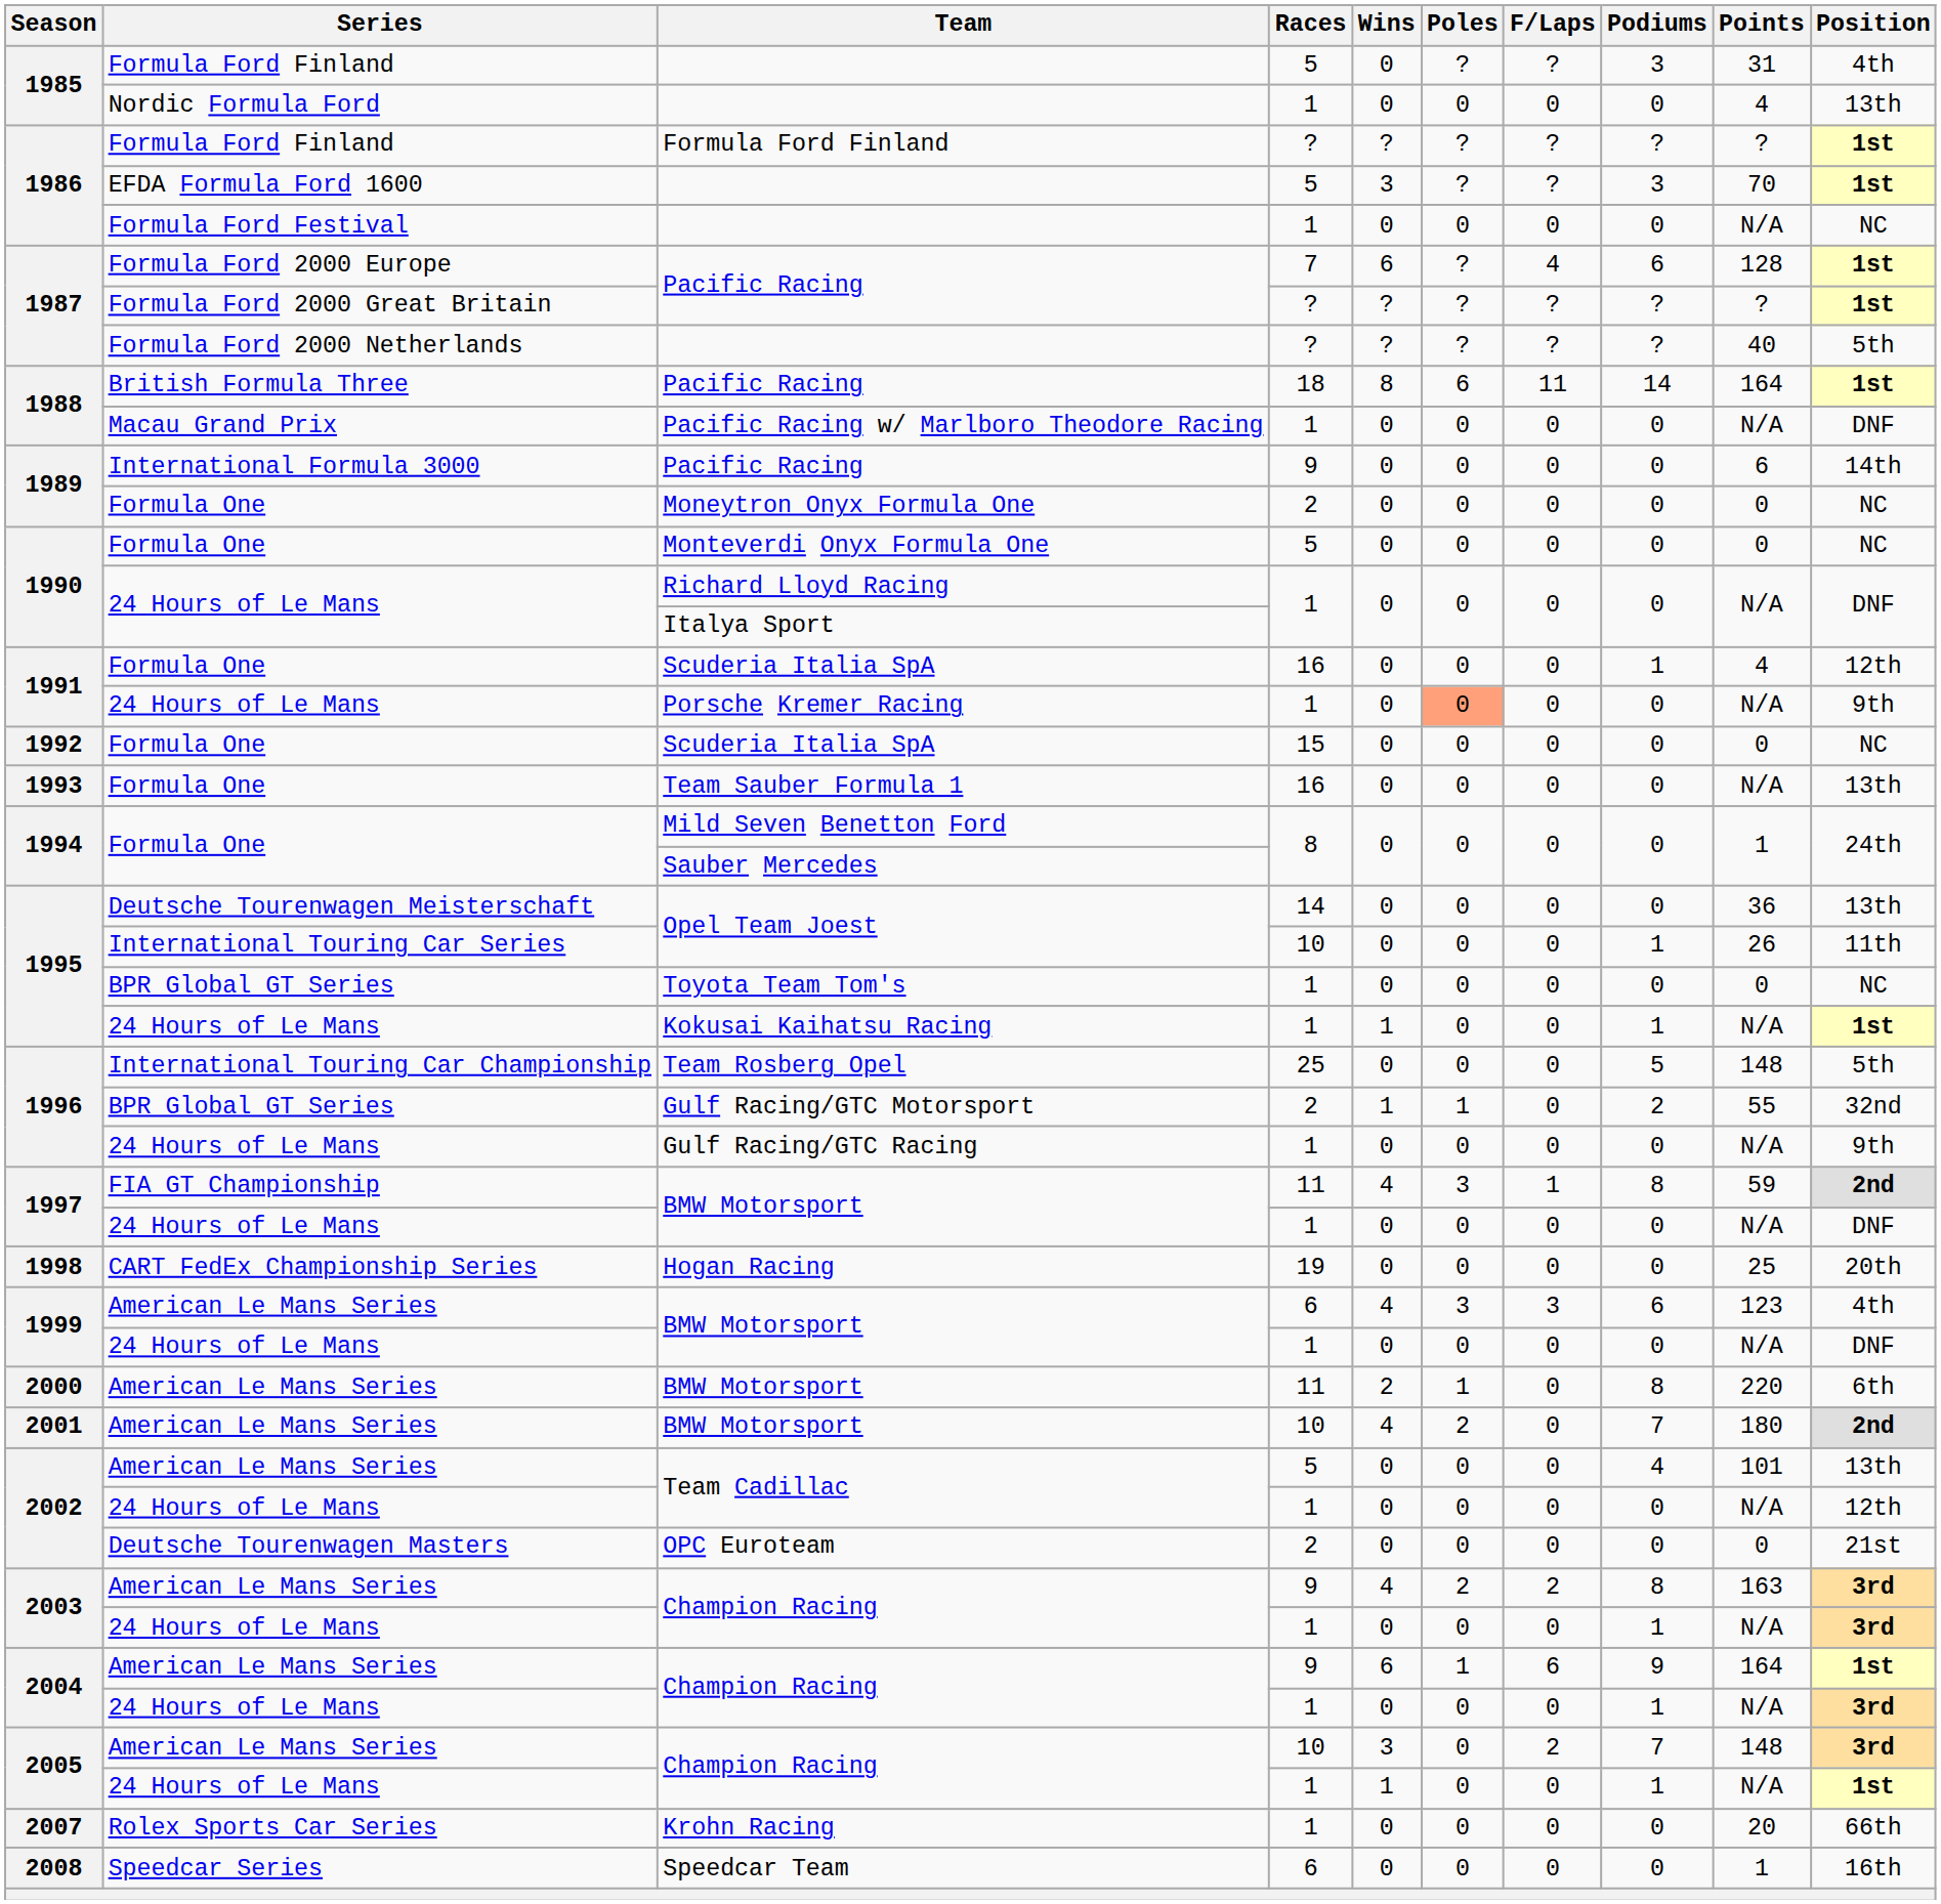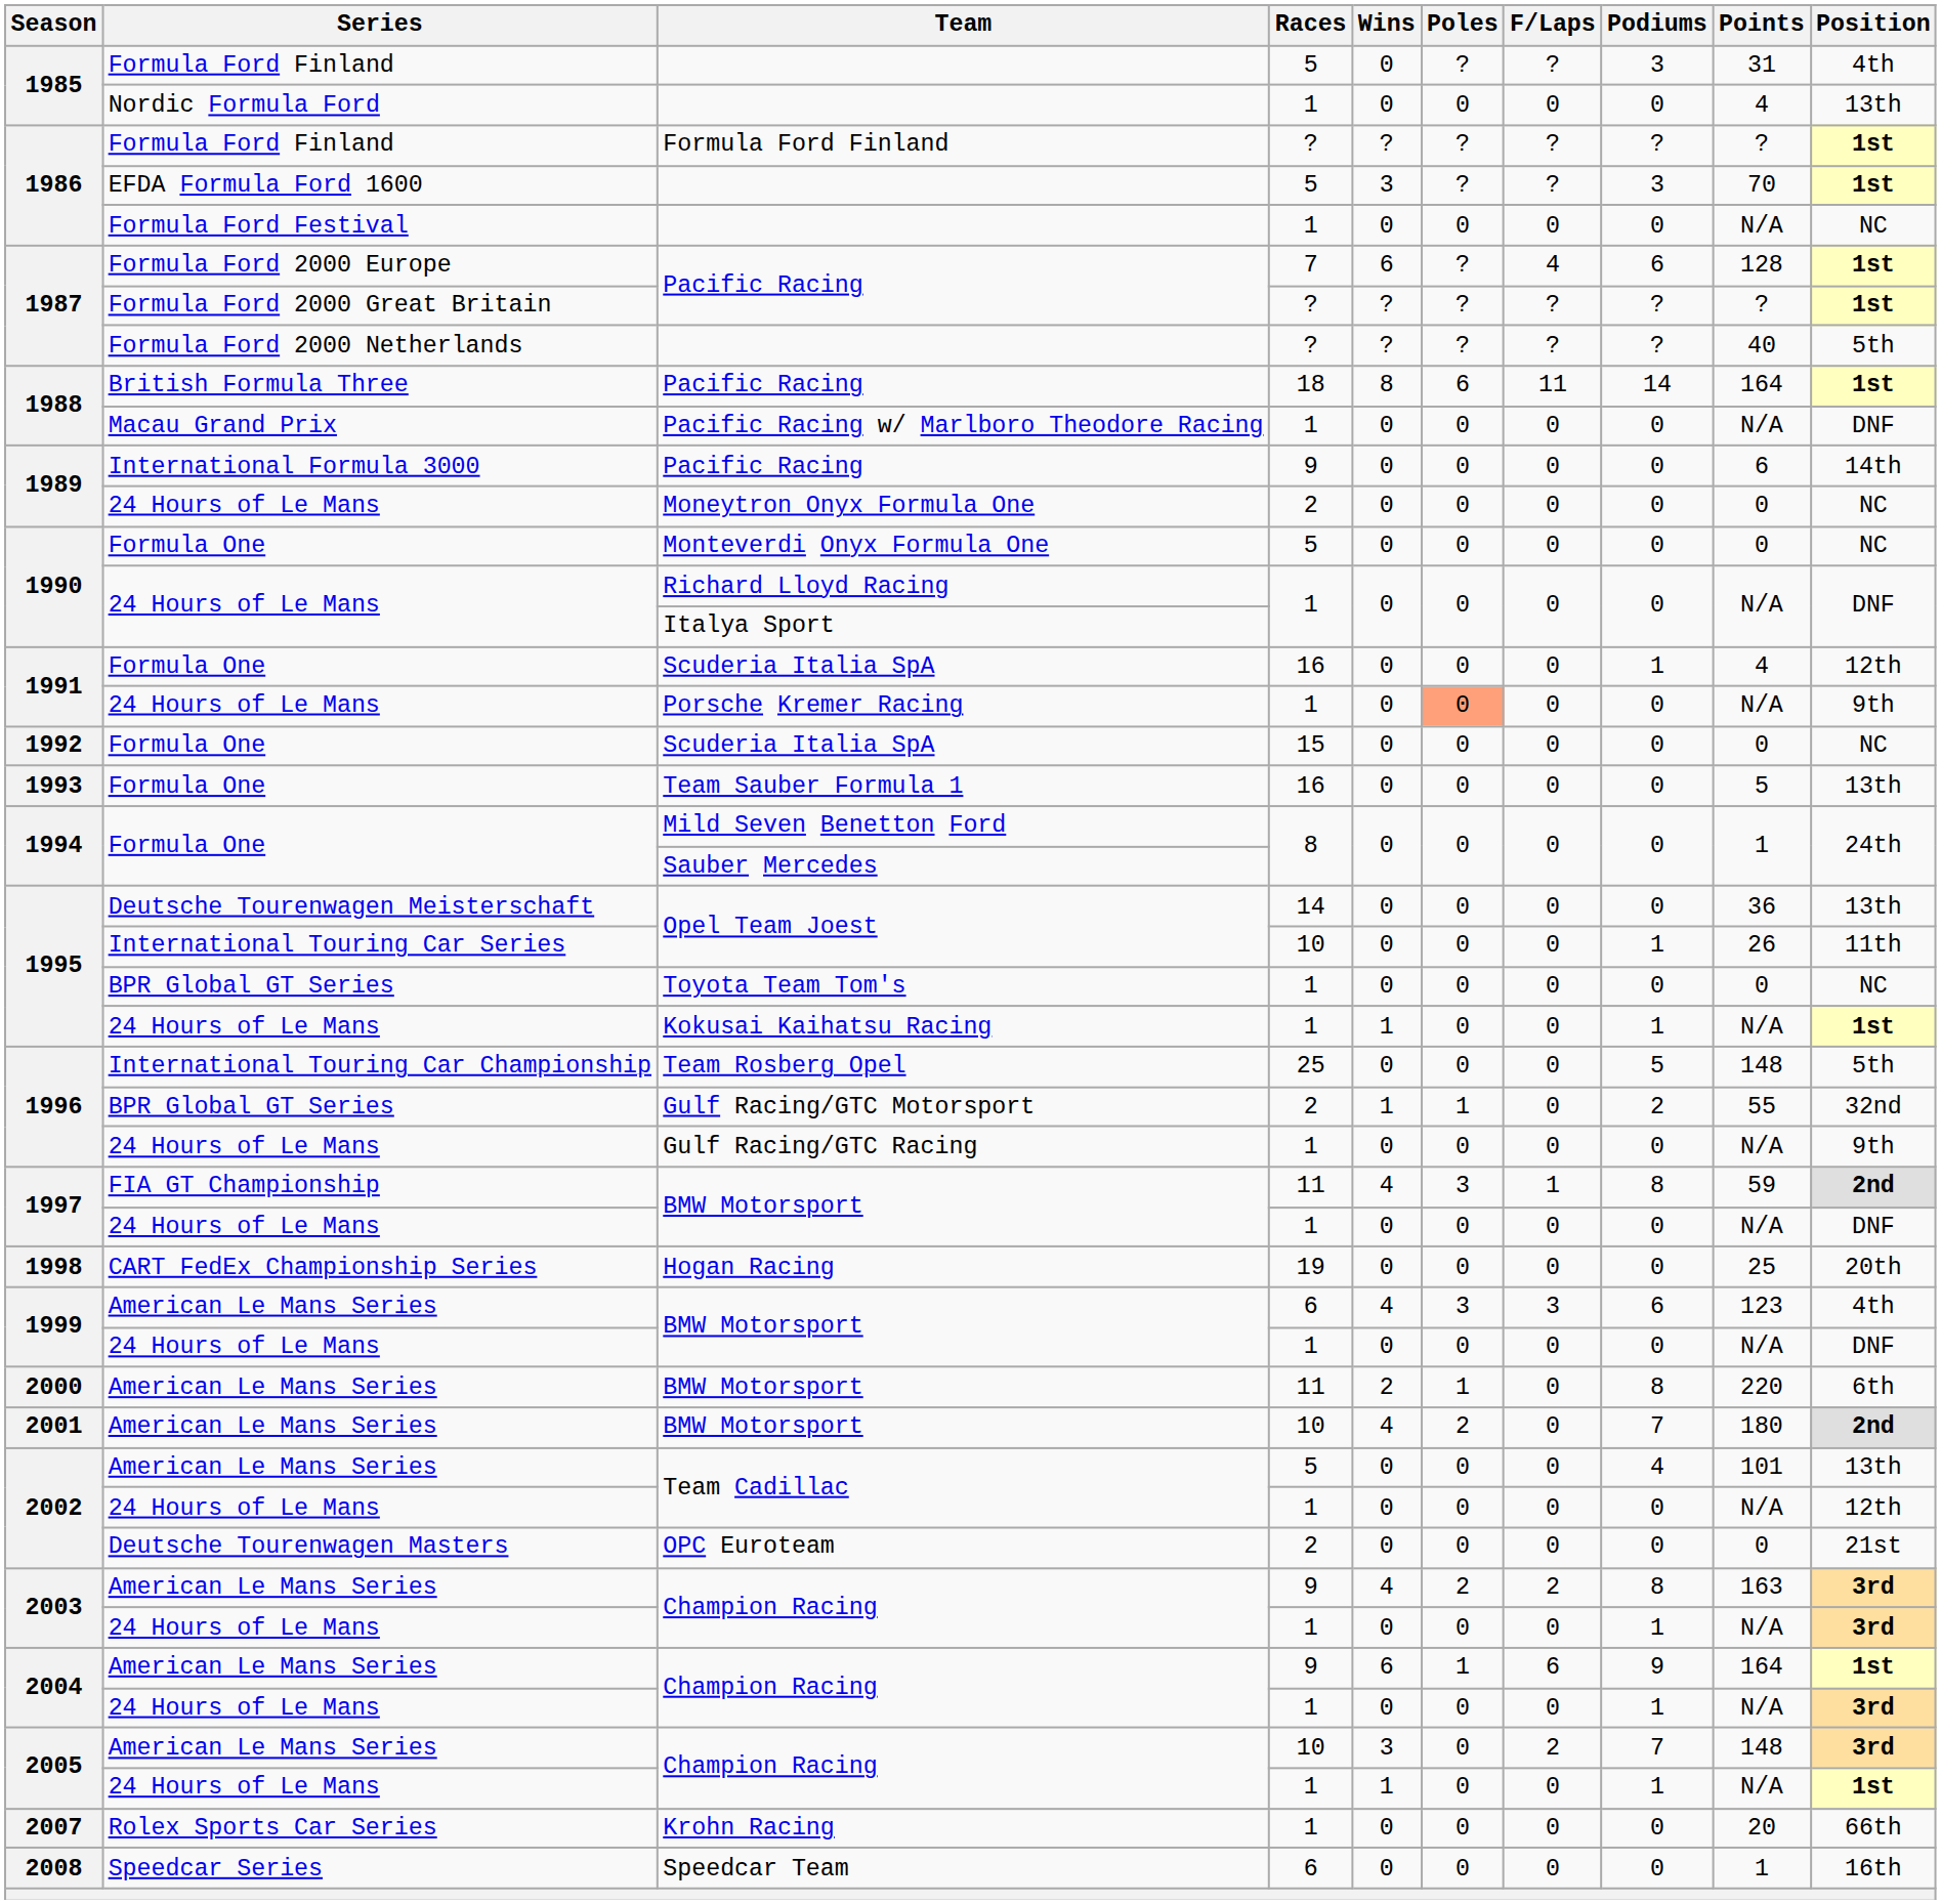Moneytron Onyx Formula One | Series: Formula One -> 24 Hours of Le Mans
Team Sauber Formula 1 | Points: N/A -> 5
